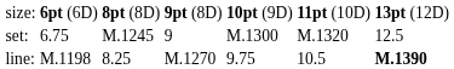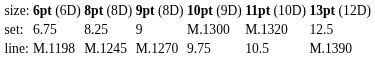set: | column 3: M.1245 -> 8.25
line: | column 3: 8.25 -> M.1245
line: | column 7: bold -> normal
